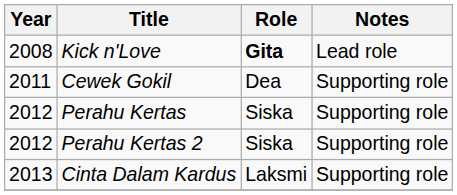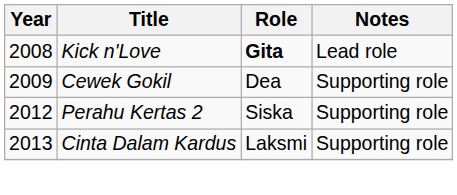Cewek Gokil | Year: 2011 -> 2009
- row: 2012 | Perahu Kertas | Siska | Supporting role
